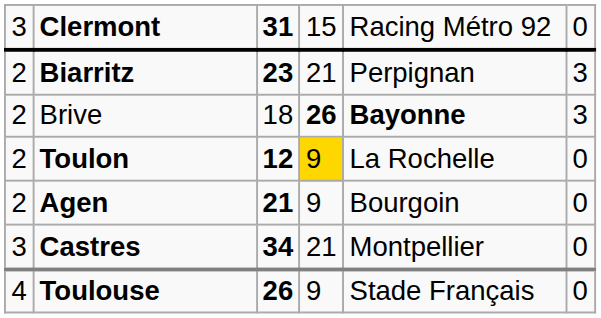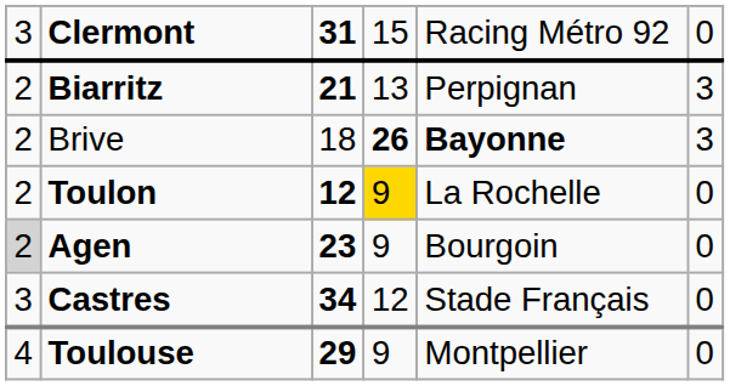Biarritz | column 3: 23 -> 21
Biarritz | column 4: 21 -> 13
Agen | column 1: no background -> lightgrey background
Agen | column 3: 21 -> 23
Castres | column 4: 21 -> 12
Castres | column 5: Montpellier -> Stade Français
Toulouse | column 3: 26 -> 29
Toulouse | column 5: Stade Français -> Montpellier
